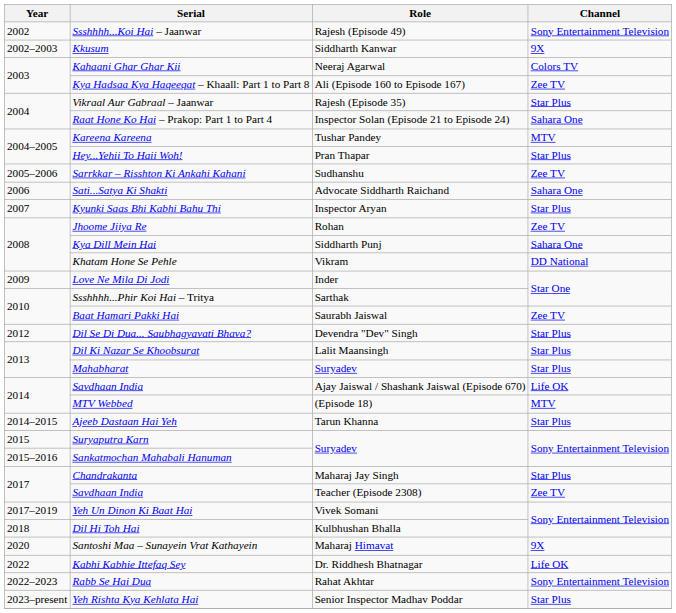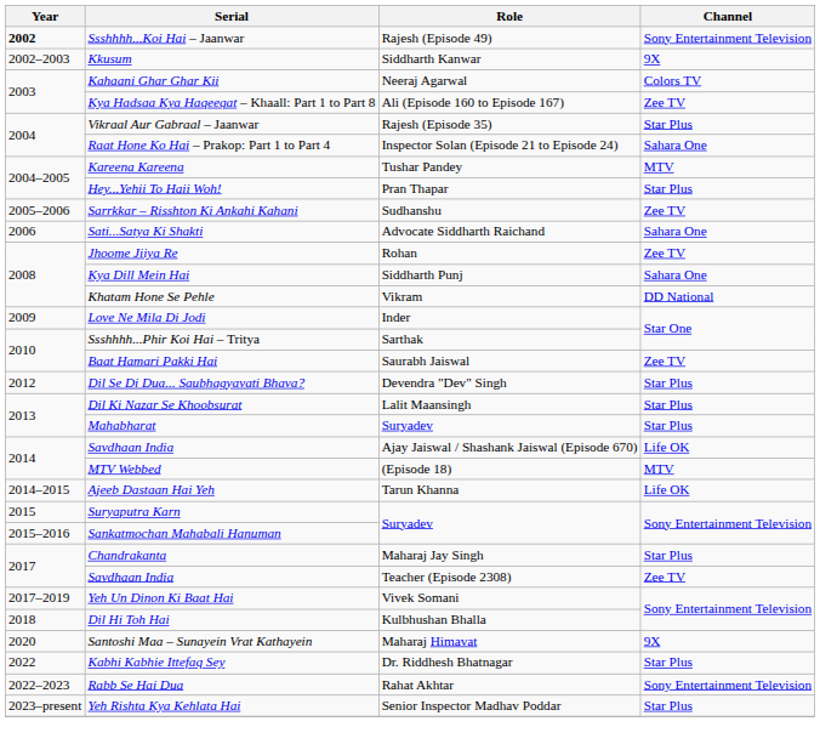Ssshhhh...Koi Hai – Jaanwar | Year: normal -> bold
- row: 2007 | Kyunki Saas Bhi Kabhi Bahu Thi | Inspector Aryan | Star Plus
Ajeeb Dastaan Hai Yeh | Channel: Star Plus -> Life OK
Kabhi Kabhie Ittefaq Sey | Channel: Life OK -> Star Plus
